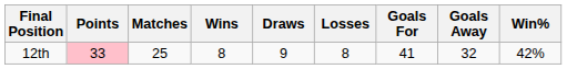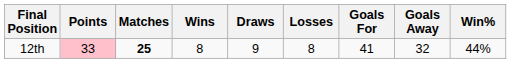12th | Matches: normal -> bold
12th | Win%: 42% -> 44%
